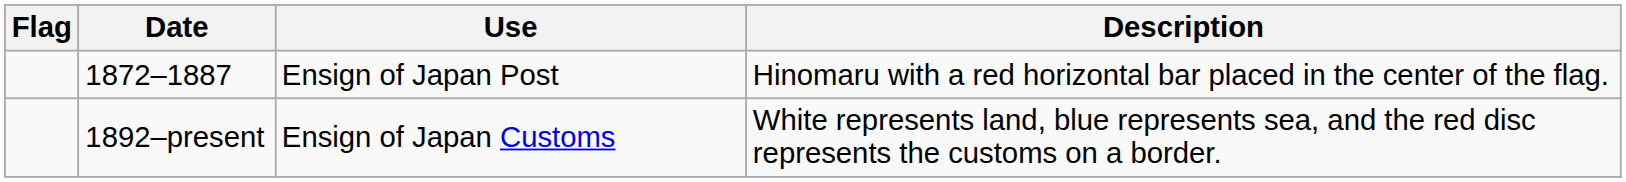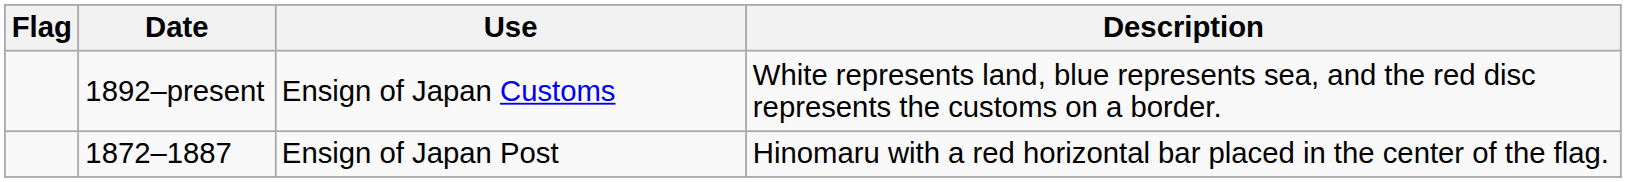rows swapped: 1872–1887 <-> 1892–present
